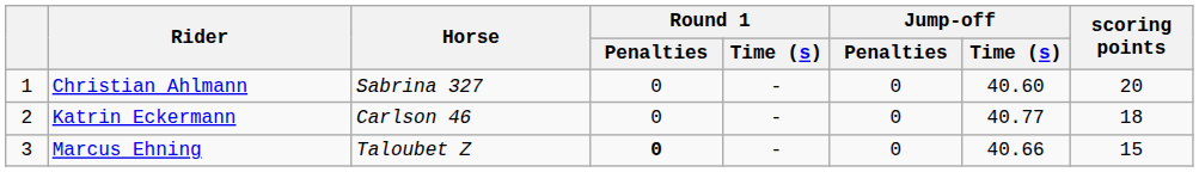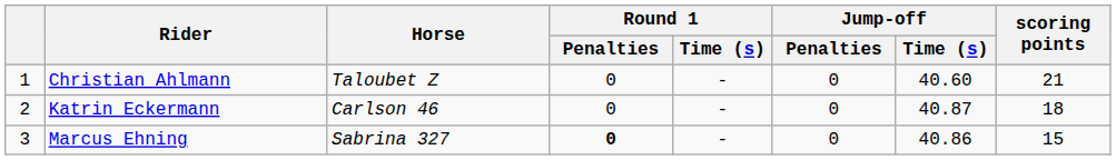Christian Ahlmann | Horse: Sabrina 327 -> Taloubet Z
Christian Ahlmann | scoring points: 20 -> 21
Katrin Eckermann | Jump-off / Time (s): 40.77 -> 40.87
Marcus Ehning | Horse: Taloubet Z -> Sabrina 327
Marcus Ehning | Jump-off / Time (s): 40.66 -> 40.86
